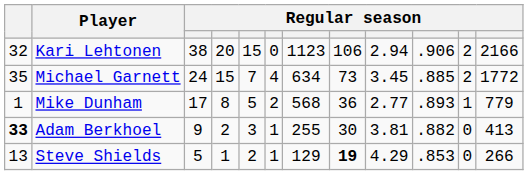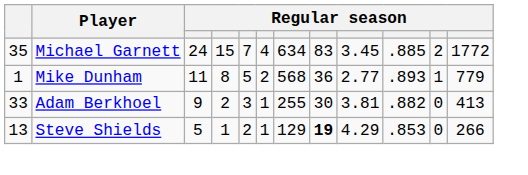- row: 32 | Kari Lehtonen | 38 | 20 | 15 | 0 | 1123 | 106 | 2.94 | .906 | 2 | 2166
Michael Garnett | column 8: 73 -> 83
Mike Dunham | column 3: 17 -> 11
Adam Berkhoel | column 1: bold -> normal
